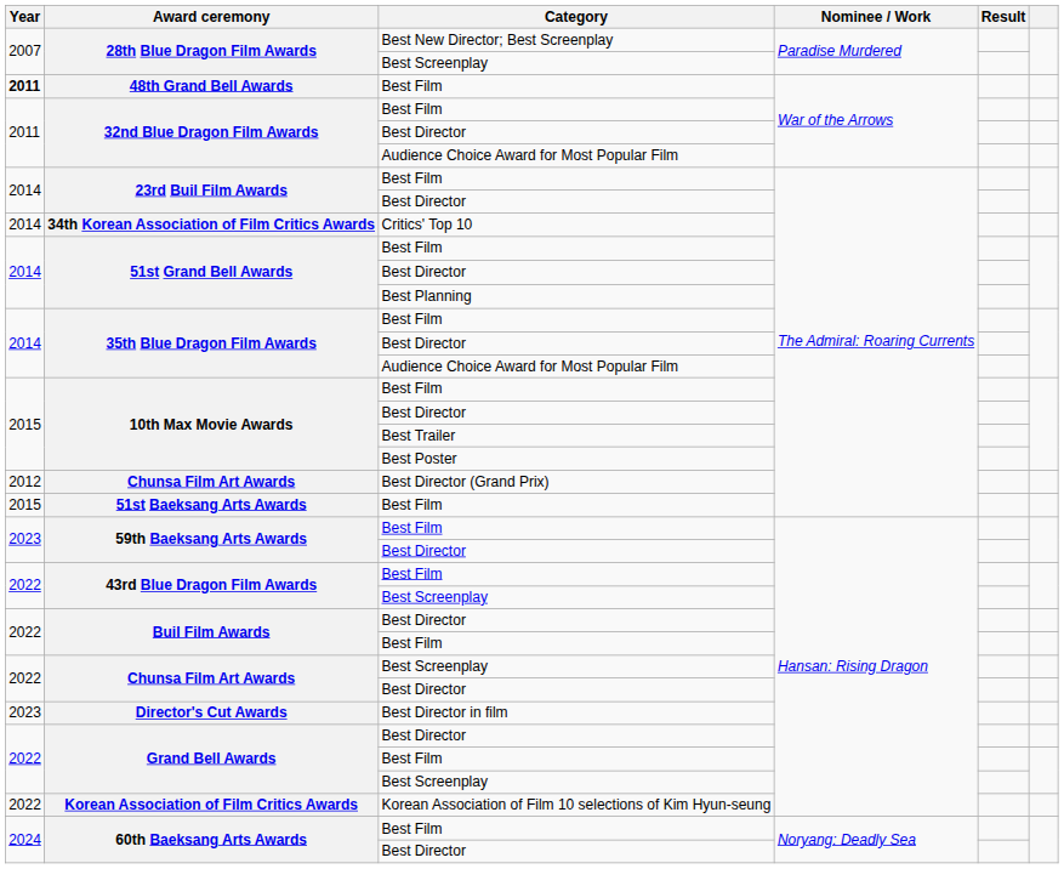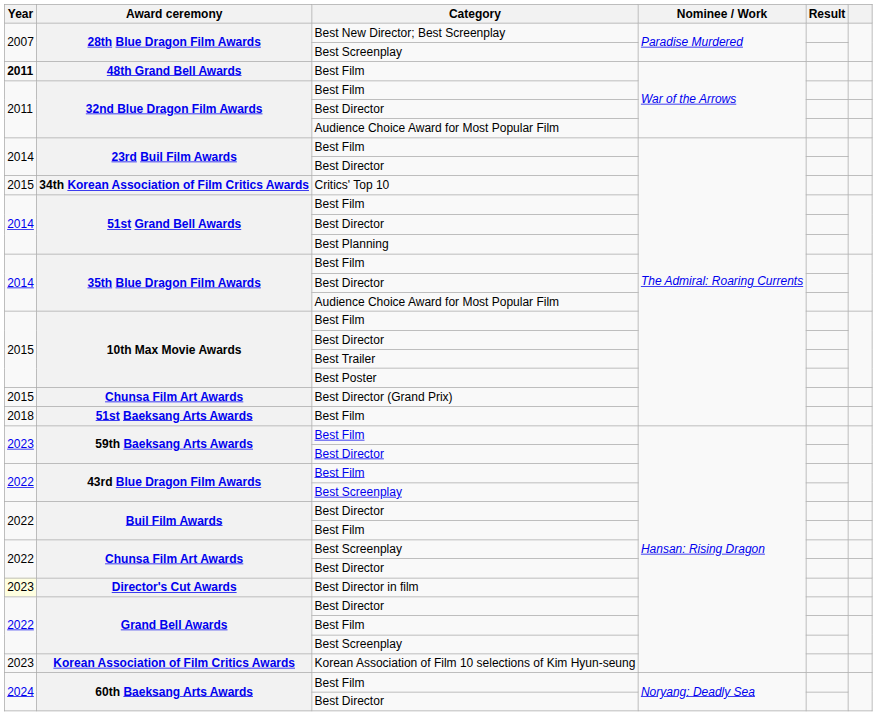34th Korean Association of Film Critics Awards | Year: 2014 -> 2015
Chunsa Film Art Awards / Best Director (Grand Prix) | Year: 2012 -> 2015
51st Baeksang Arts Awards | Year: 2015 -> 2018
Director's Cut Awards | Year: no background -> lightyellow background
Korean Association of Film Critics Awards | Year: 2022 -> 2023
